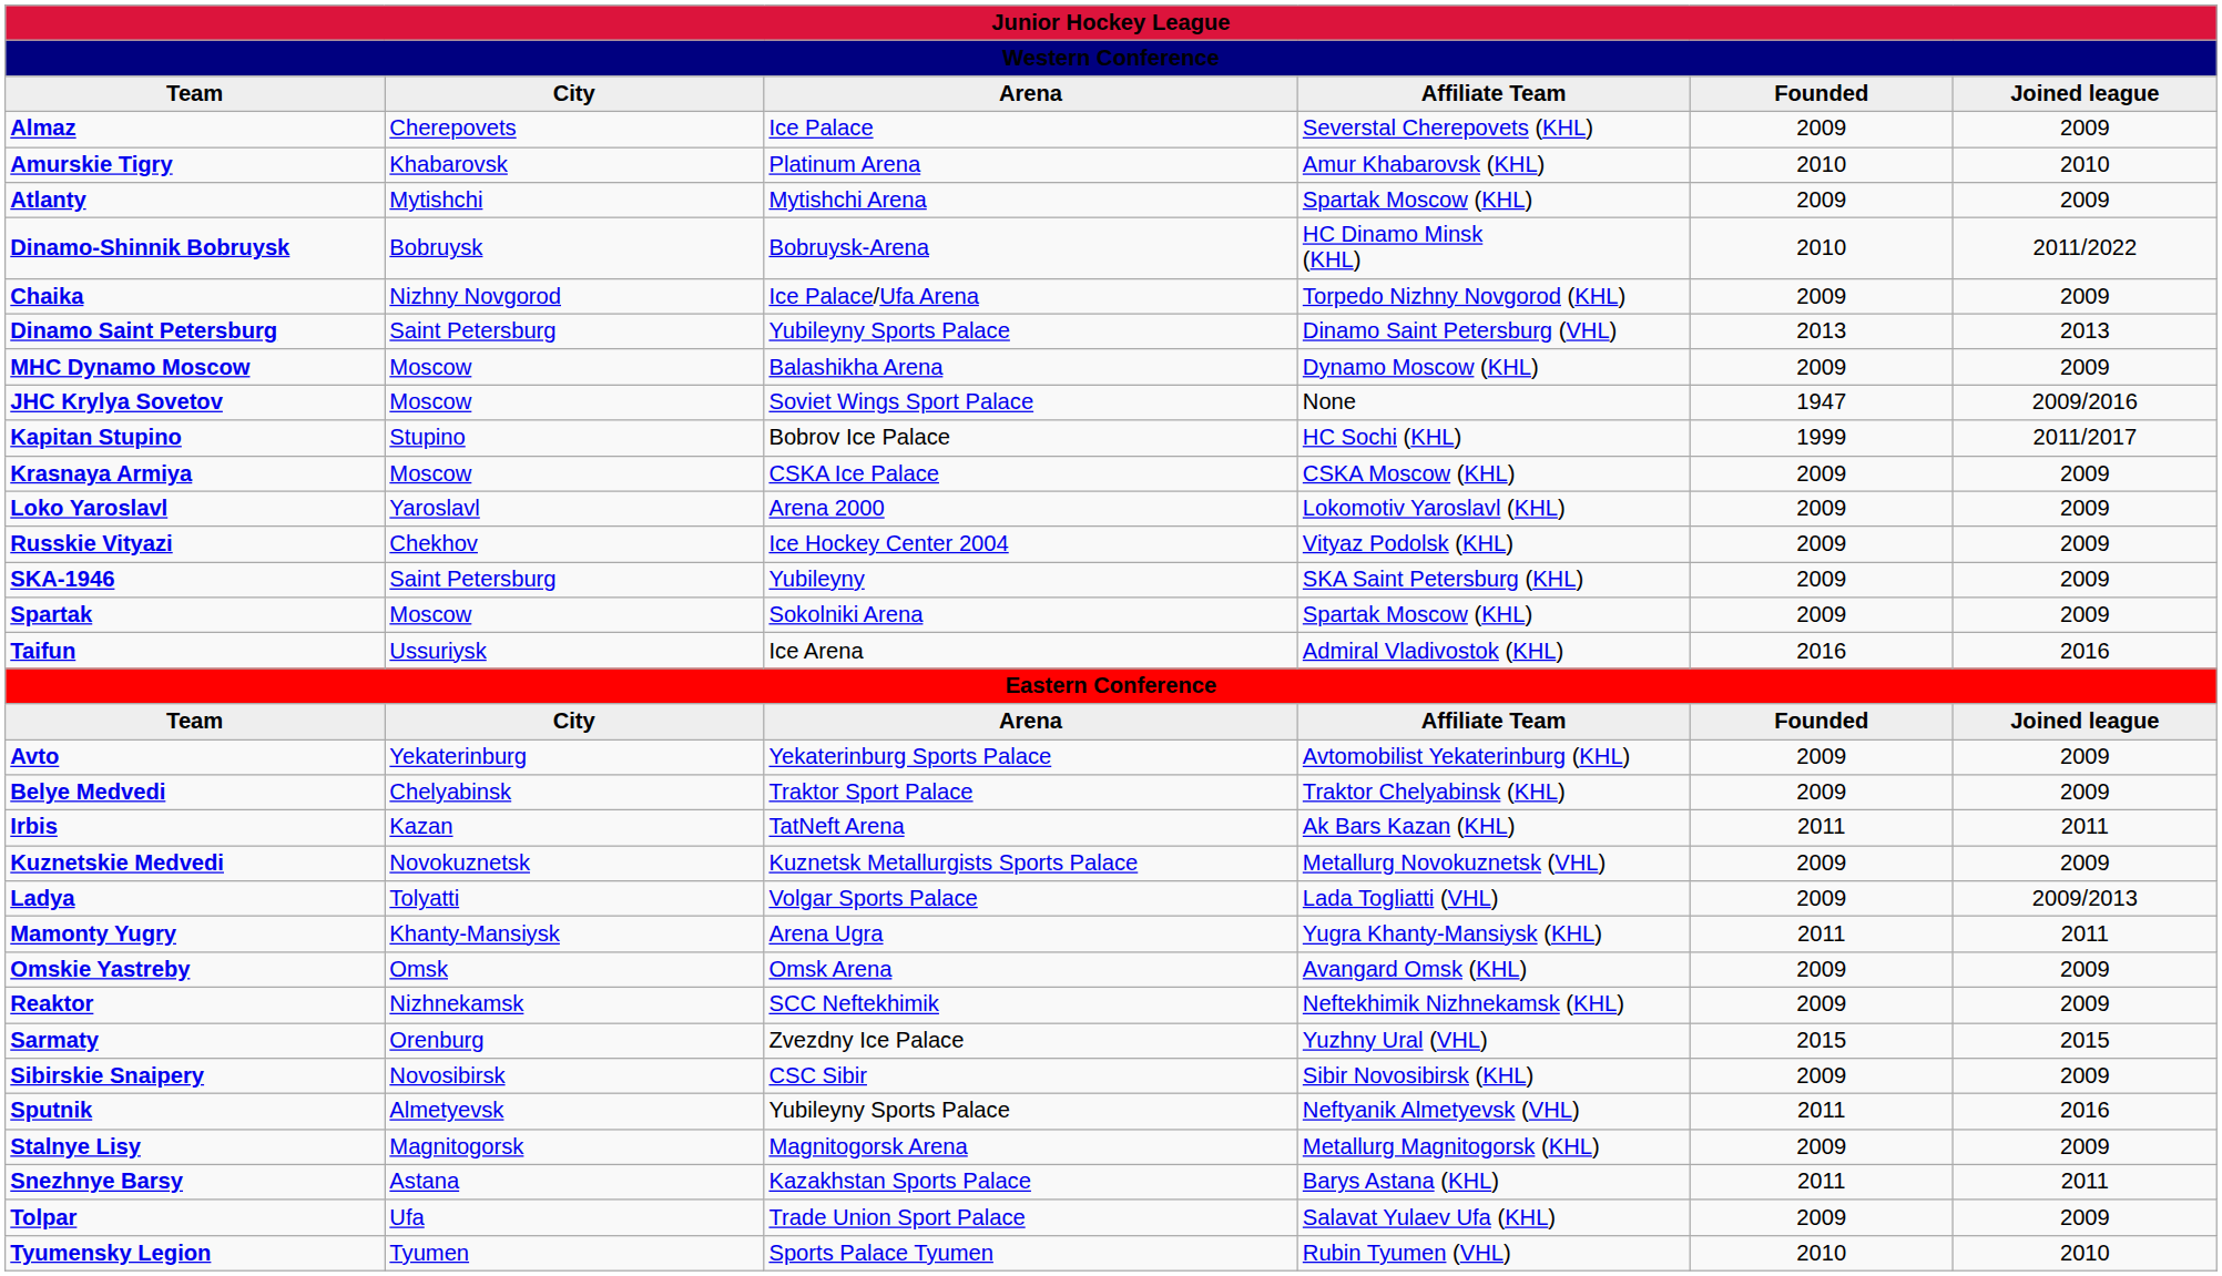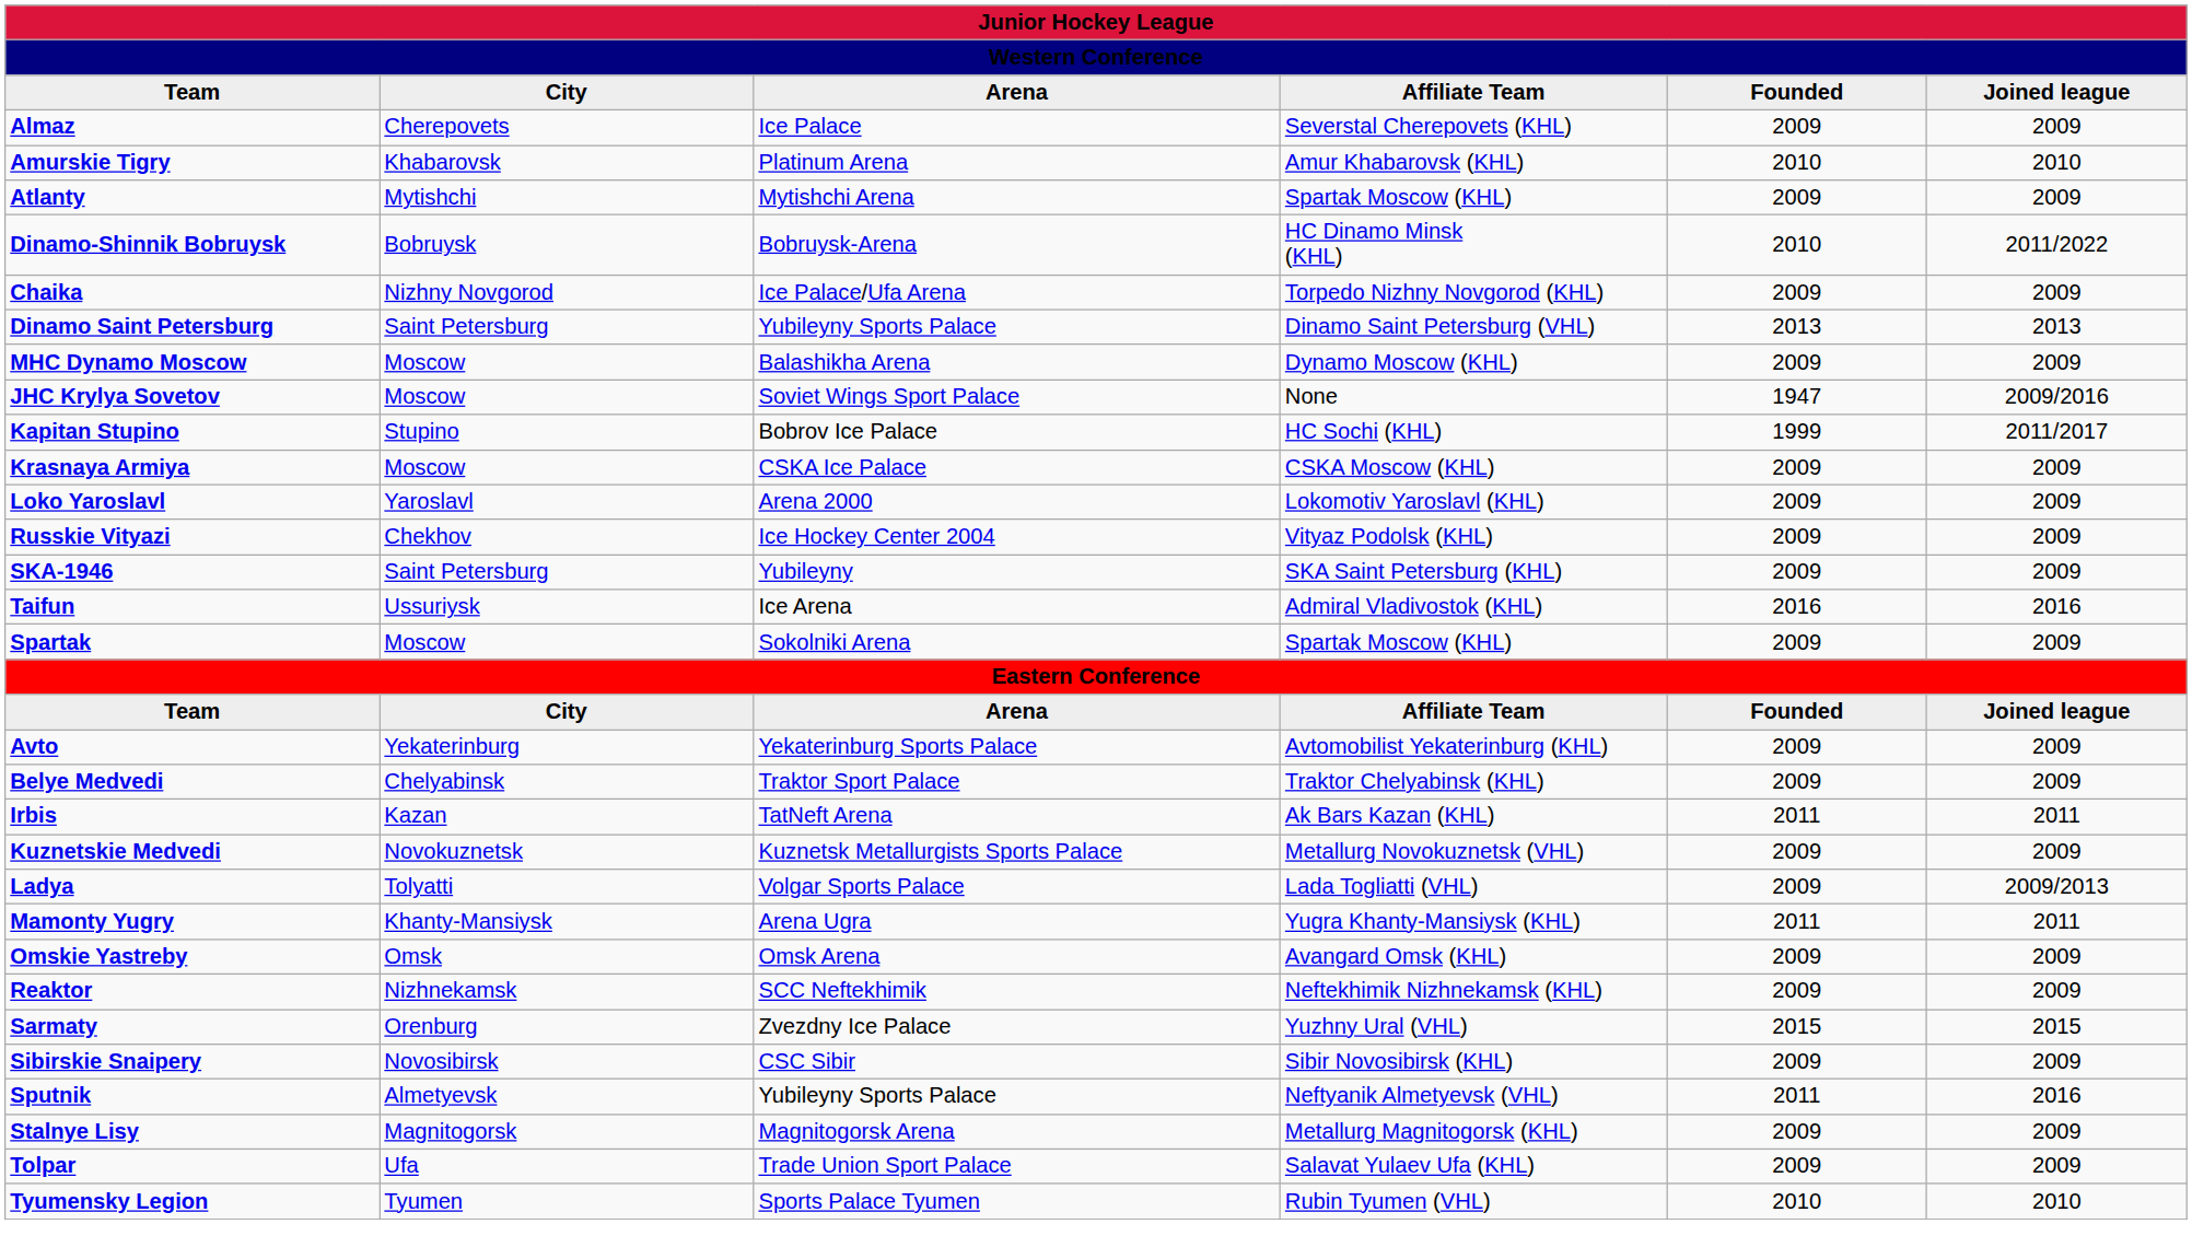rows swapped: Spartak <-> Taifun
- row: Snezhnye Barsy | Astana | Kazakhstan Sports Palace | Barys Astana (KHL) | 2011 | 2011
